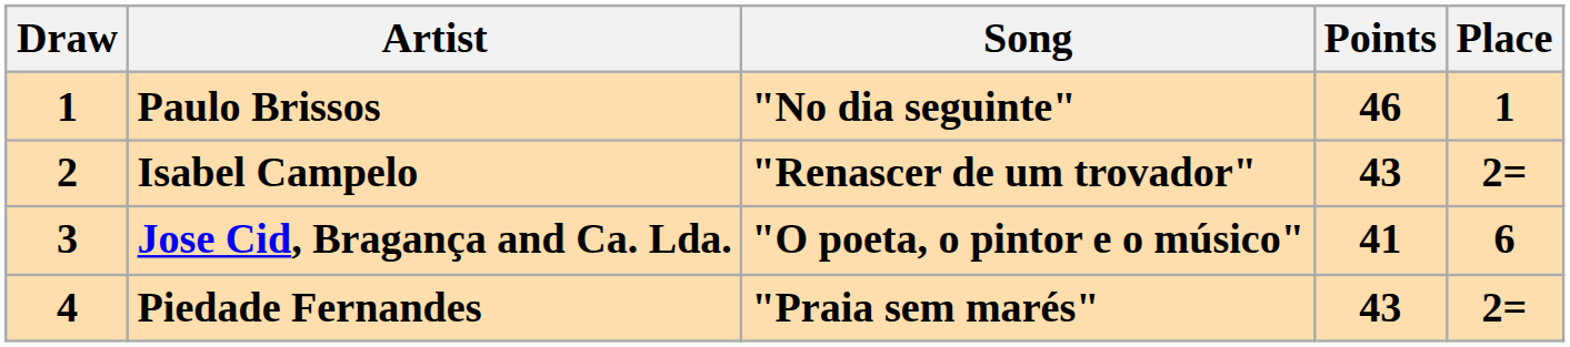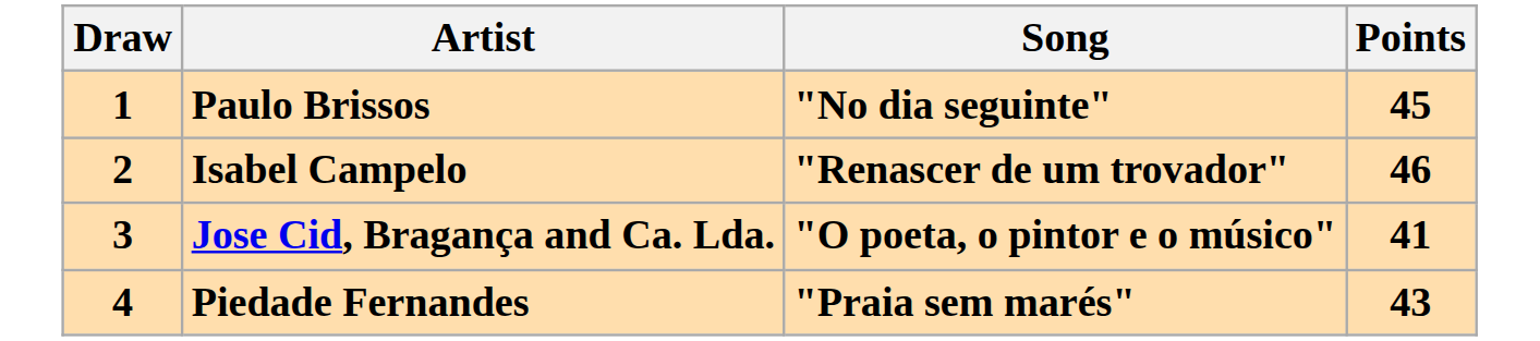- column: Place | 1 | 2= | 6 | 2=
Paulo Brissos | Points: 46 -> 45
Isabel Campelo | Points: 43 -> 46
